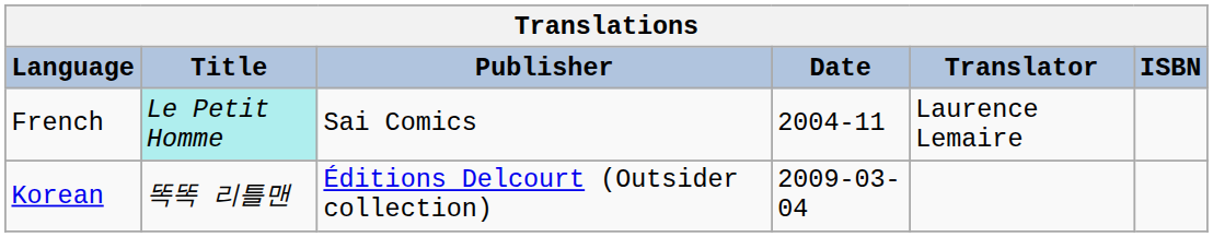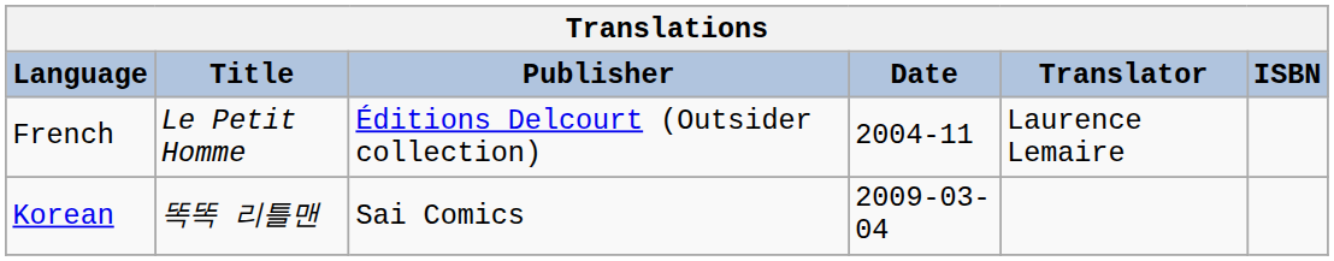French | Title: paleturquoise background -> no background
French | Publisher: Sai Comics -> Éditions Delcourt (Outsider collection)
Korean | Publisher: Éditions Delcourt (Outsider collection) -> Sai Comics
